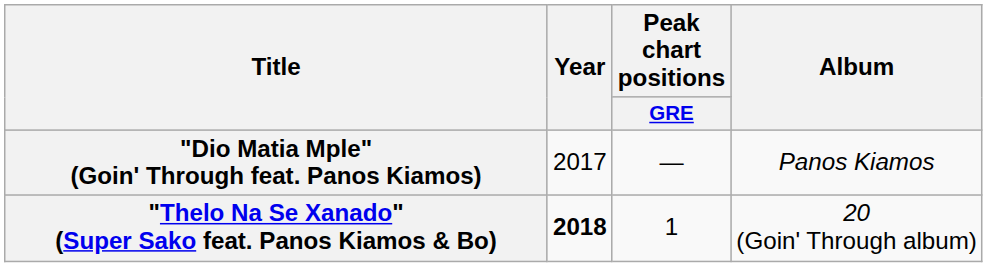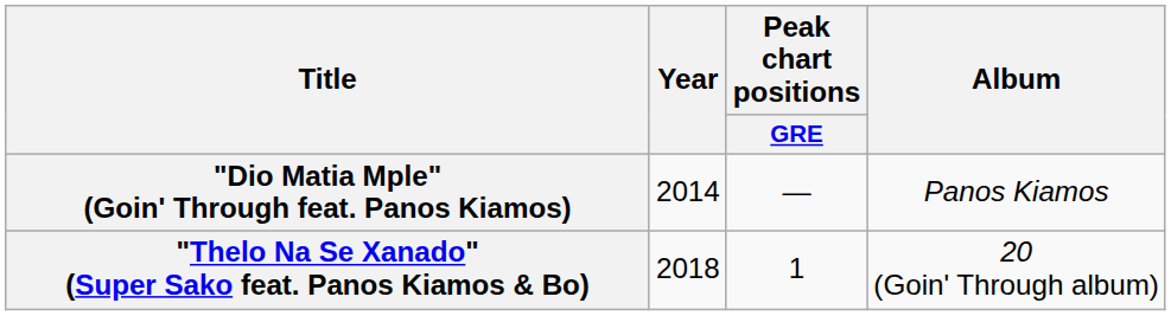"Dio Matia Mple" (Goin' Through feat. Panos Kiamos) | Year: 2017 -> 2014
"Thelo Na Se Xanado" (Super Sako feat. Panos Kiamos & Bo) | Year: bold -> normal
